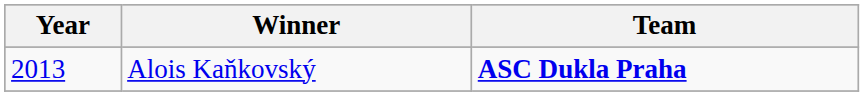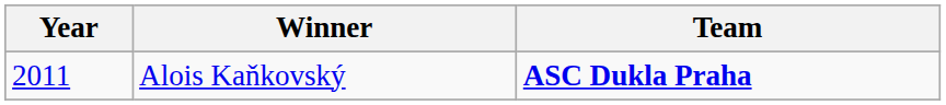Alois Kaňkovský | Year: 2013 -> 2011
